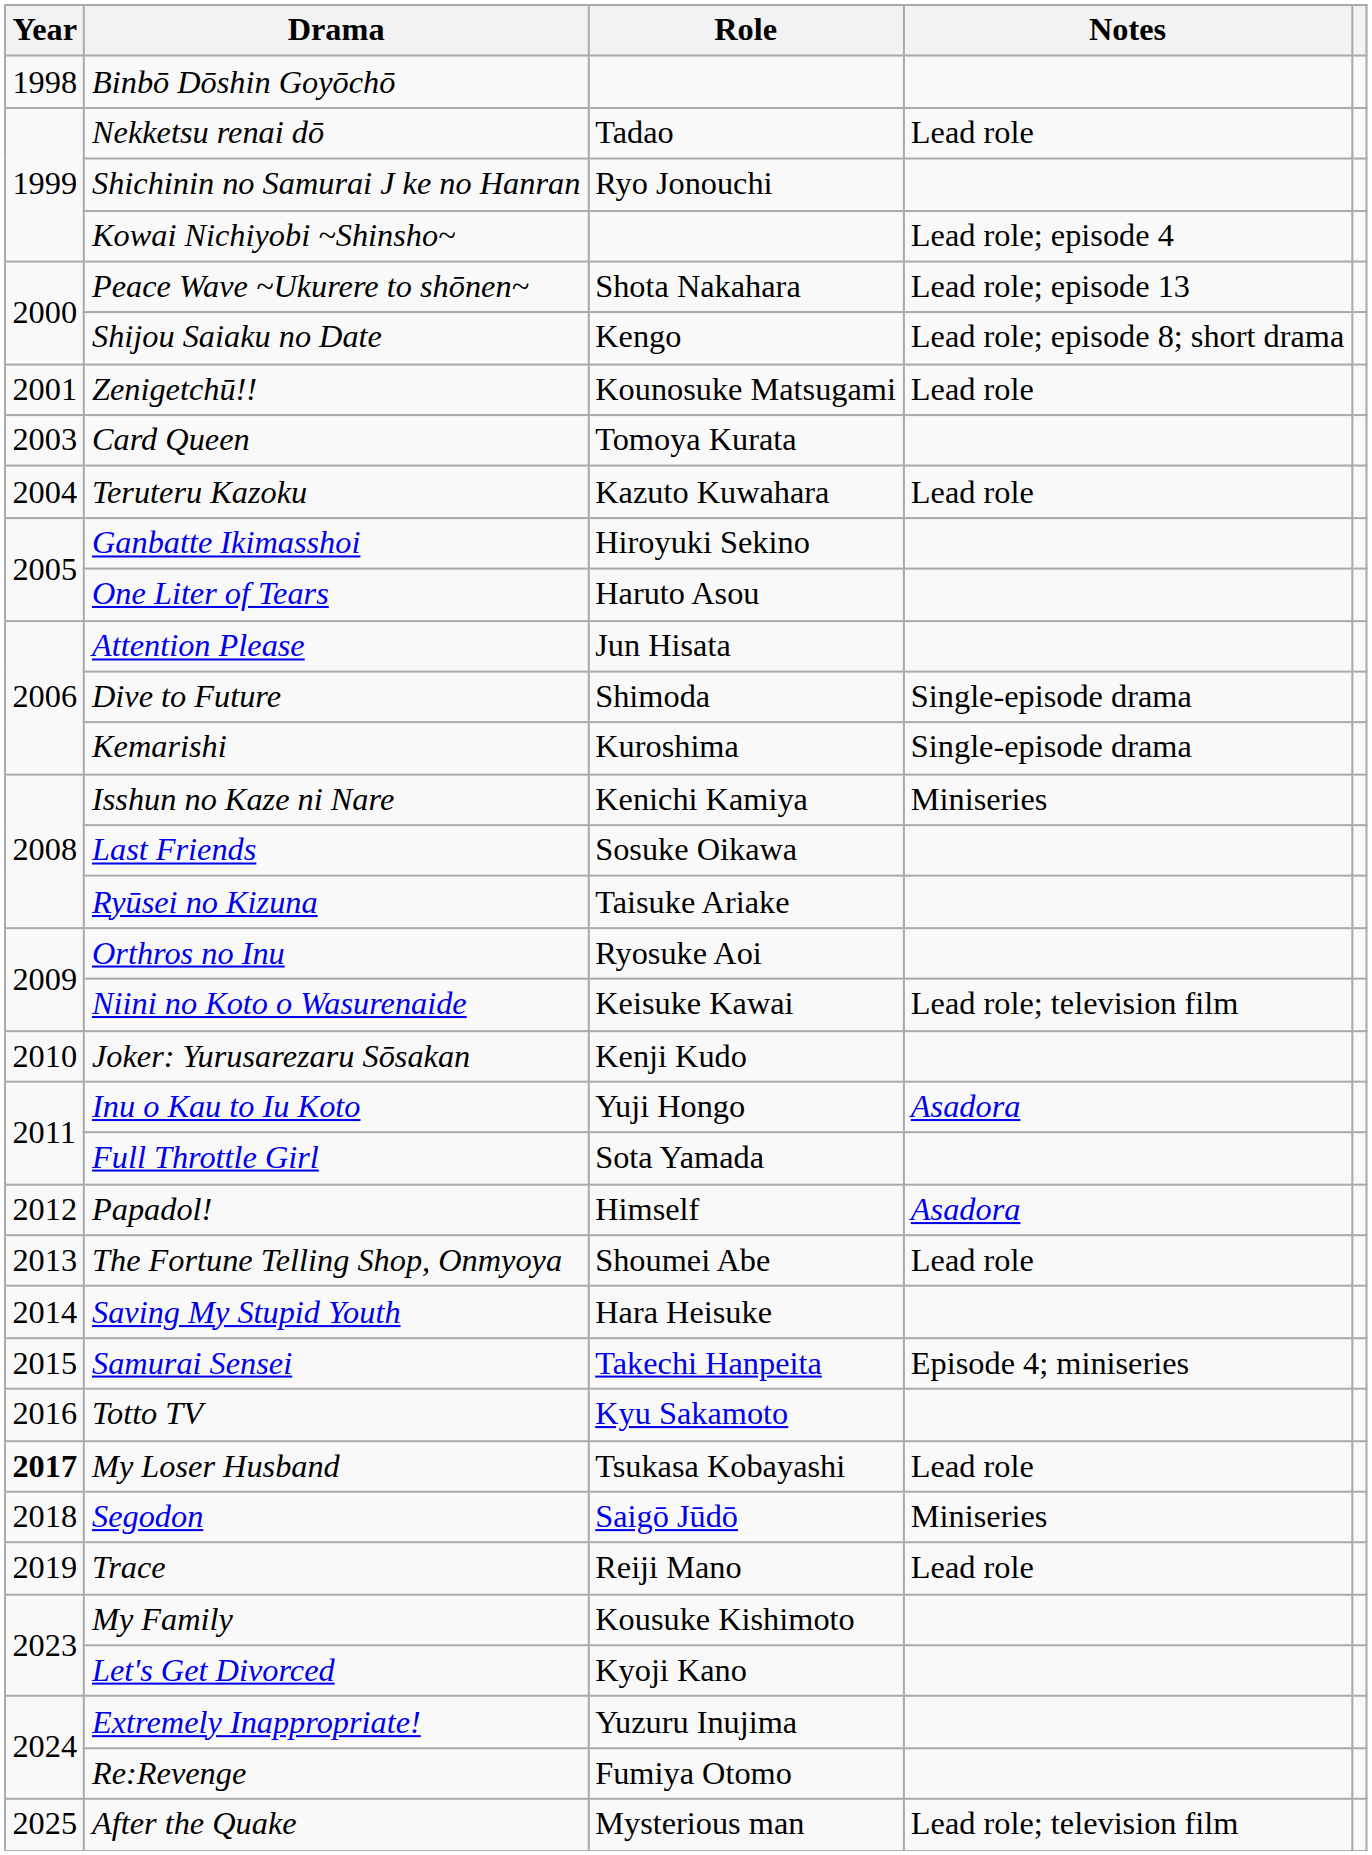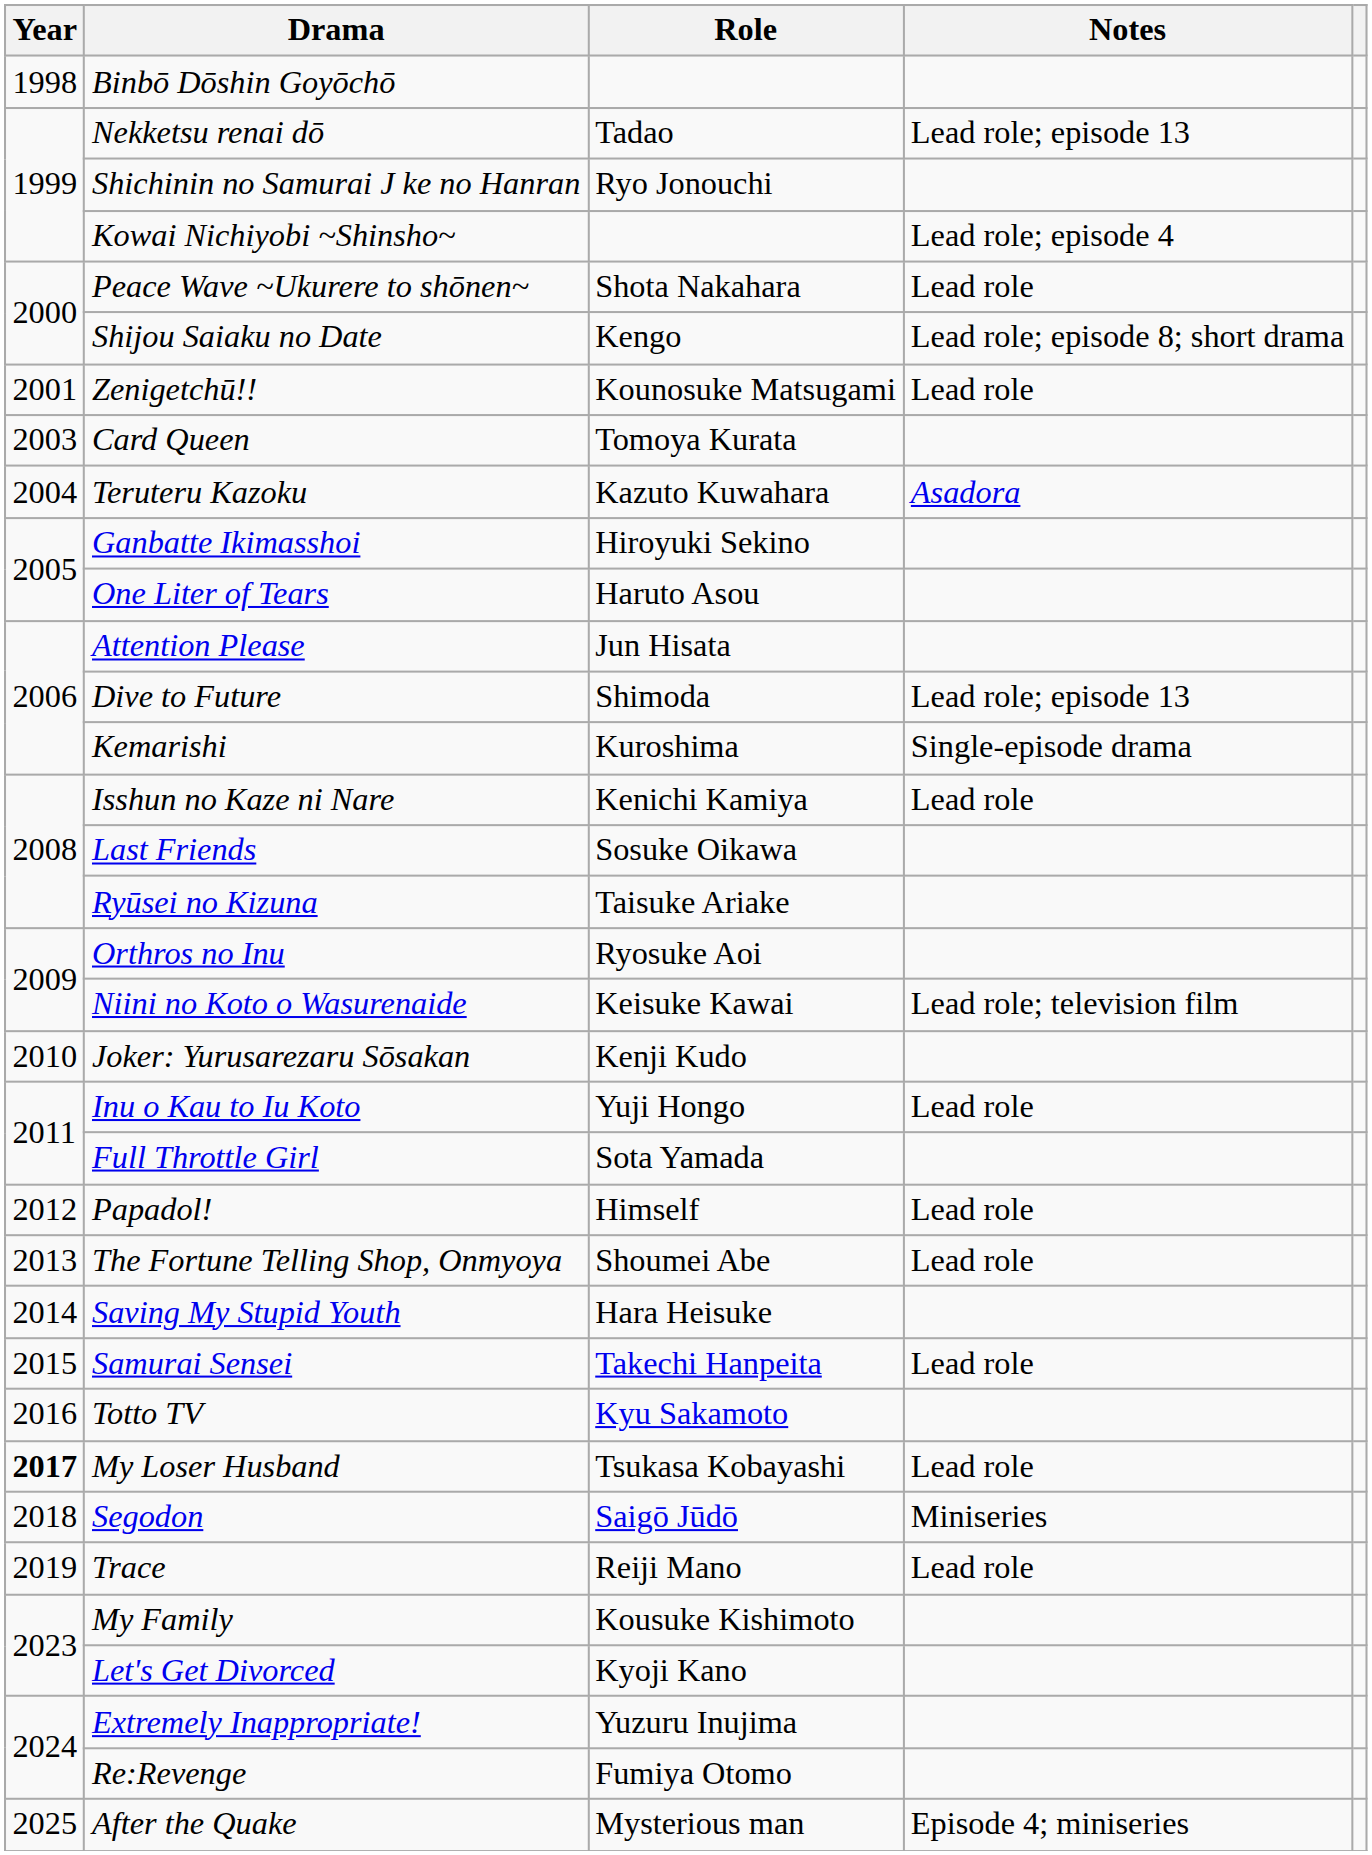Nekketsu renai dō | Notes: Lead role -> Lead role; episode 13
Peace Wave ~Ukurere to shōnen~ | Notes: Lead role; episode 13 -> Lead role
Teruteru Kazoku | Notes: Lead role -> Asadora
Dive to Future | Notes: Single-episode drama -> Lead role; episode 13
Isshun no Kaze ni Nare | Notes: Miniseries -> Lead role
Inu o Kau to Iu Koto | Notes: Asadora -> Lead role
Papadol! | Notes: Asadora -> Lead role
Samurai Sensei | Notes: Episode 4; miniseries -> Lead role
After the Quake | Notes: Lead role; television film -> Episode 4; miniseries
